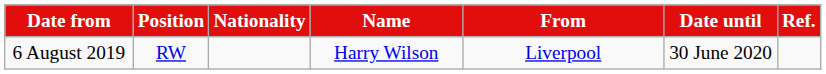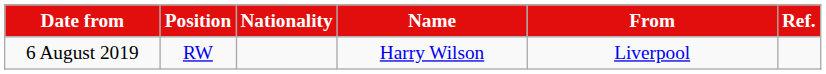- column: Date until | 30 June 2020
